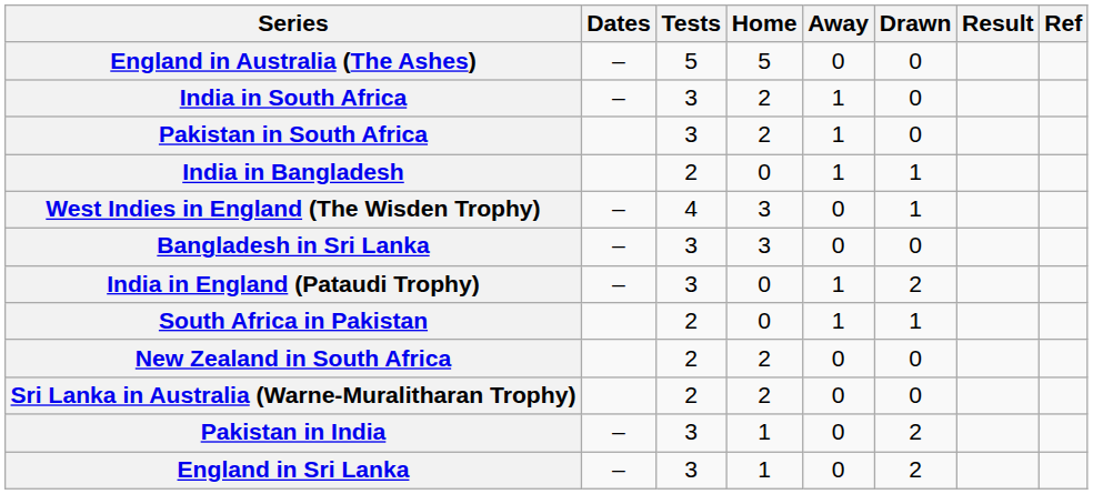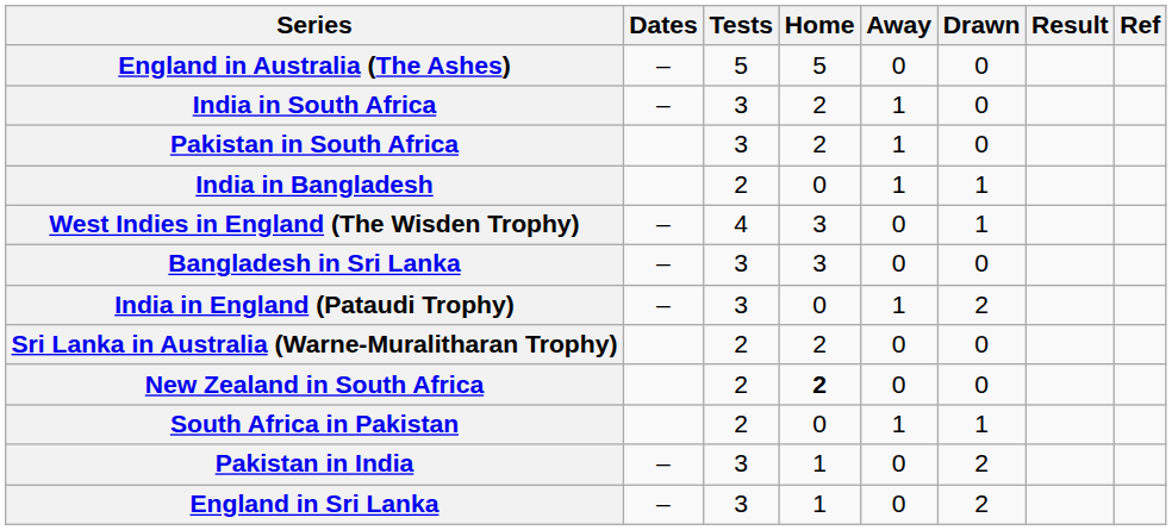rows swapped: South Africa in Pakistan <-> Sri Lanka in Australia (Warne-Muralitharan Trophy)
New Zealand in South Africa | Home: normal -> bold
